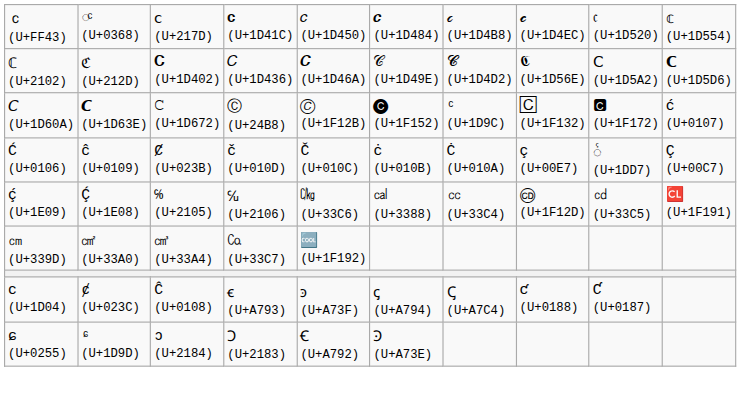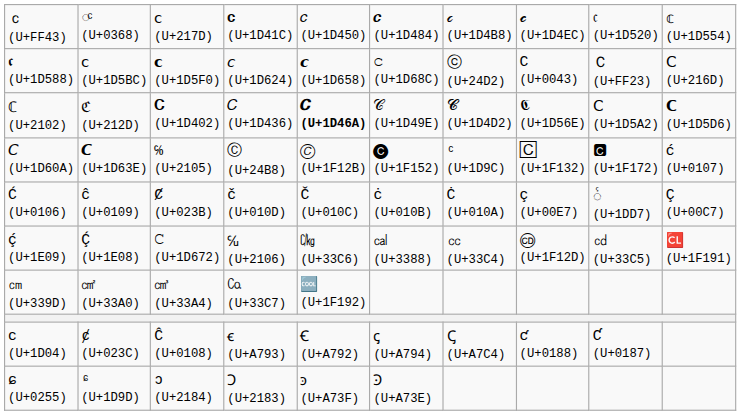+ row: 𝖈 (U+1D588) | 𝖼 (U+1D5BC) | 𝗰 (U+1D5F0) | 𝘤 (U+1D624) | 𝙘 (U+1D658) | 𝚌 (U+1D68C) | ⓒ (U+24D2) | C (U+0043) | Ｃ (U+FF23) | Ⅽ (U+216D)
ℂ (U+2102) | column 5: normal -> bold
𝘊 (U+1D60A) | column 3: 𝙲 (U+1D672) -> ℅ (U+2105)
ḉ (U+1E09) | column 3: ℅ (U+2105) -> 𝙲 (U+1D672)
ᴄ (U+1D04) | column 5: ꜿ (U+A73F) -> Ꞓ (U+A792)
ɕ (U+0255) | column 5: Ꞓ (U+A792) -> ꜿ (U+A73F)
